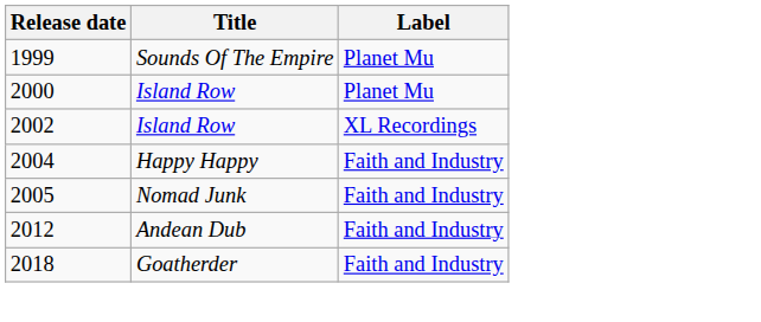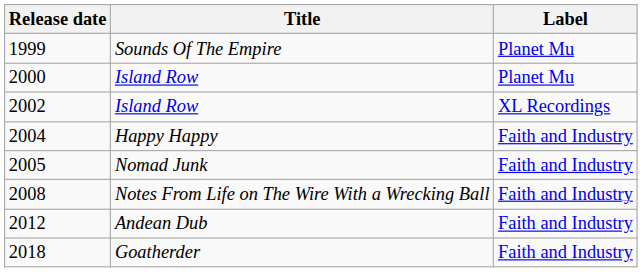+ row: 2008 | Notes From Life on The Wire With a Wrecking Ball | Faith and Industry
